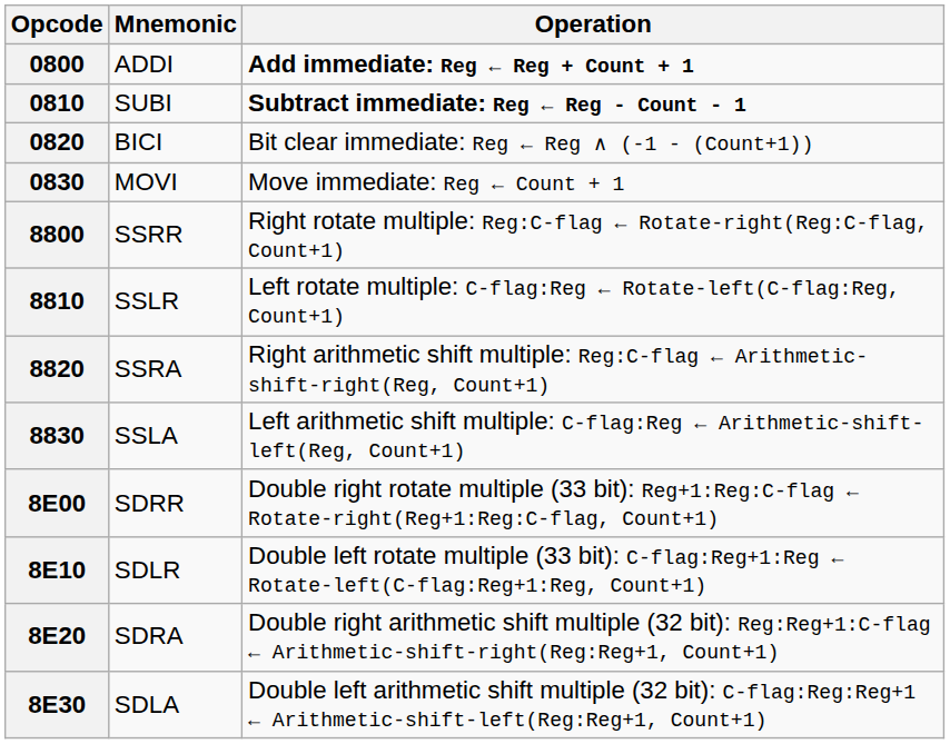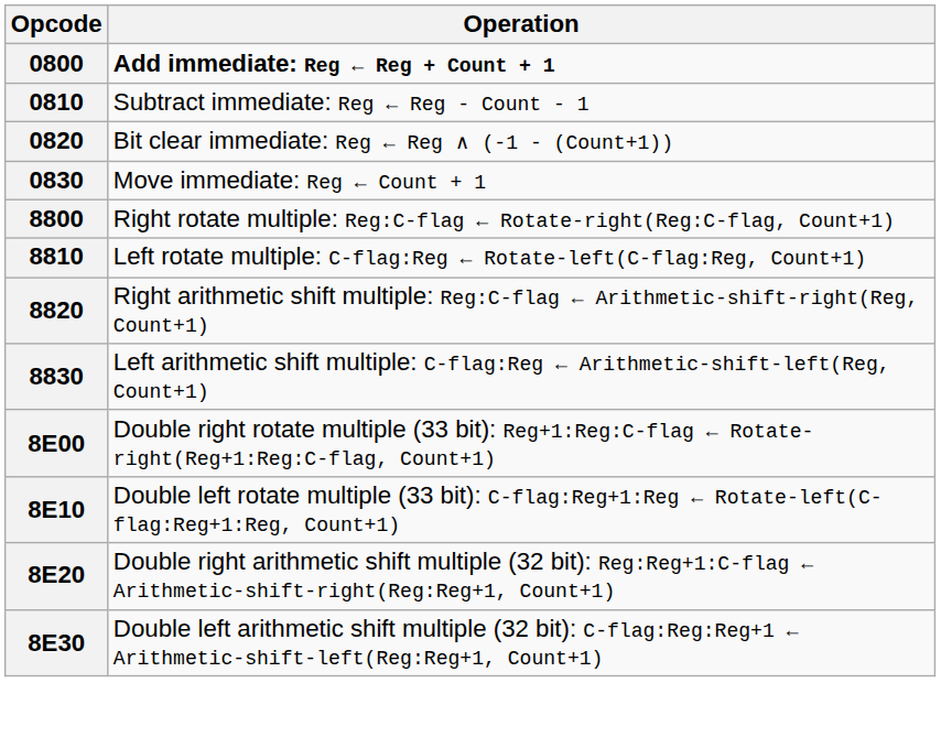- column: Mnemonic | ADDI | SUBI | BICI | MOVI | SSRR | SSLR | SSRA | SSLA | SDRR | SDLR | SDRA | SDLA
0810 | Operation: bold -> normal
